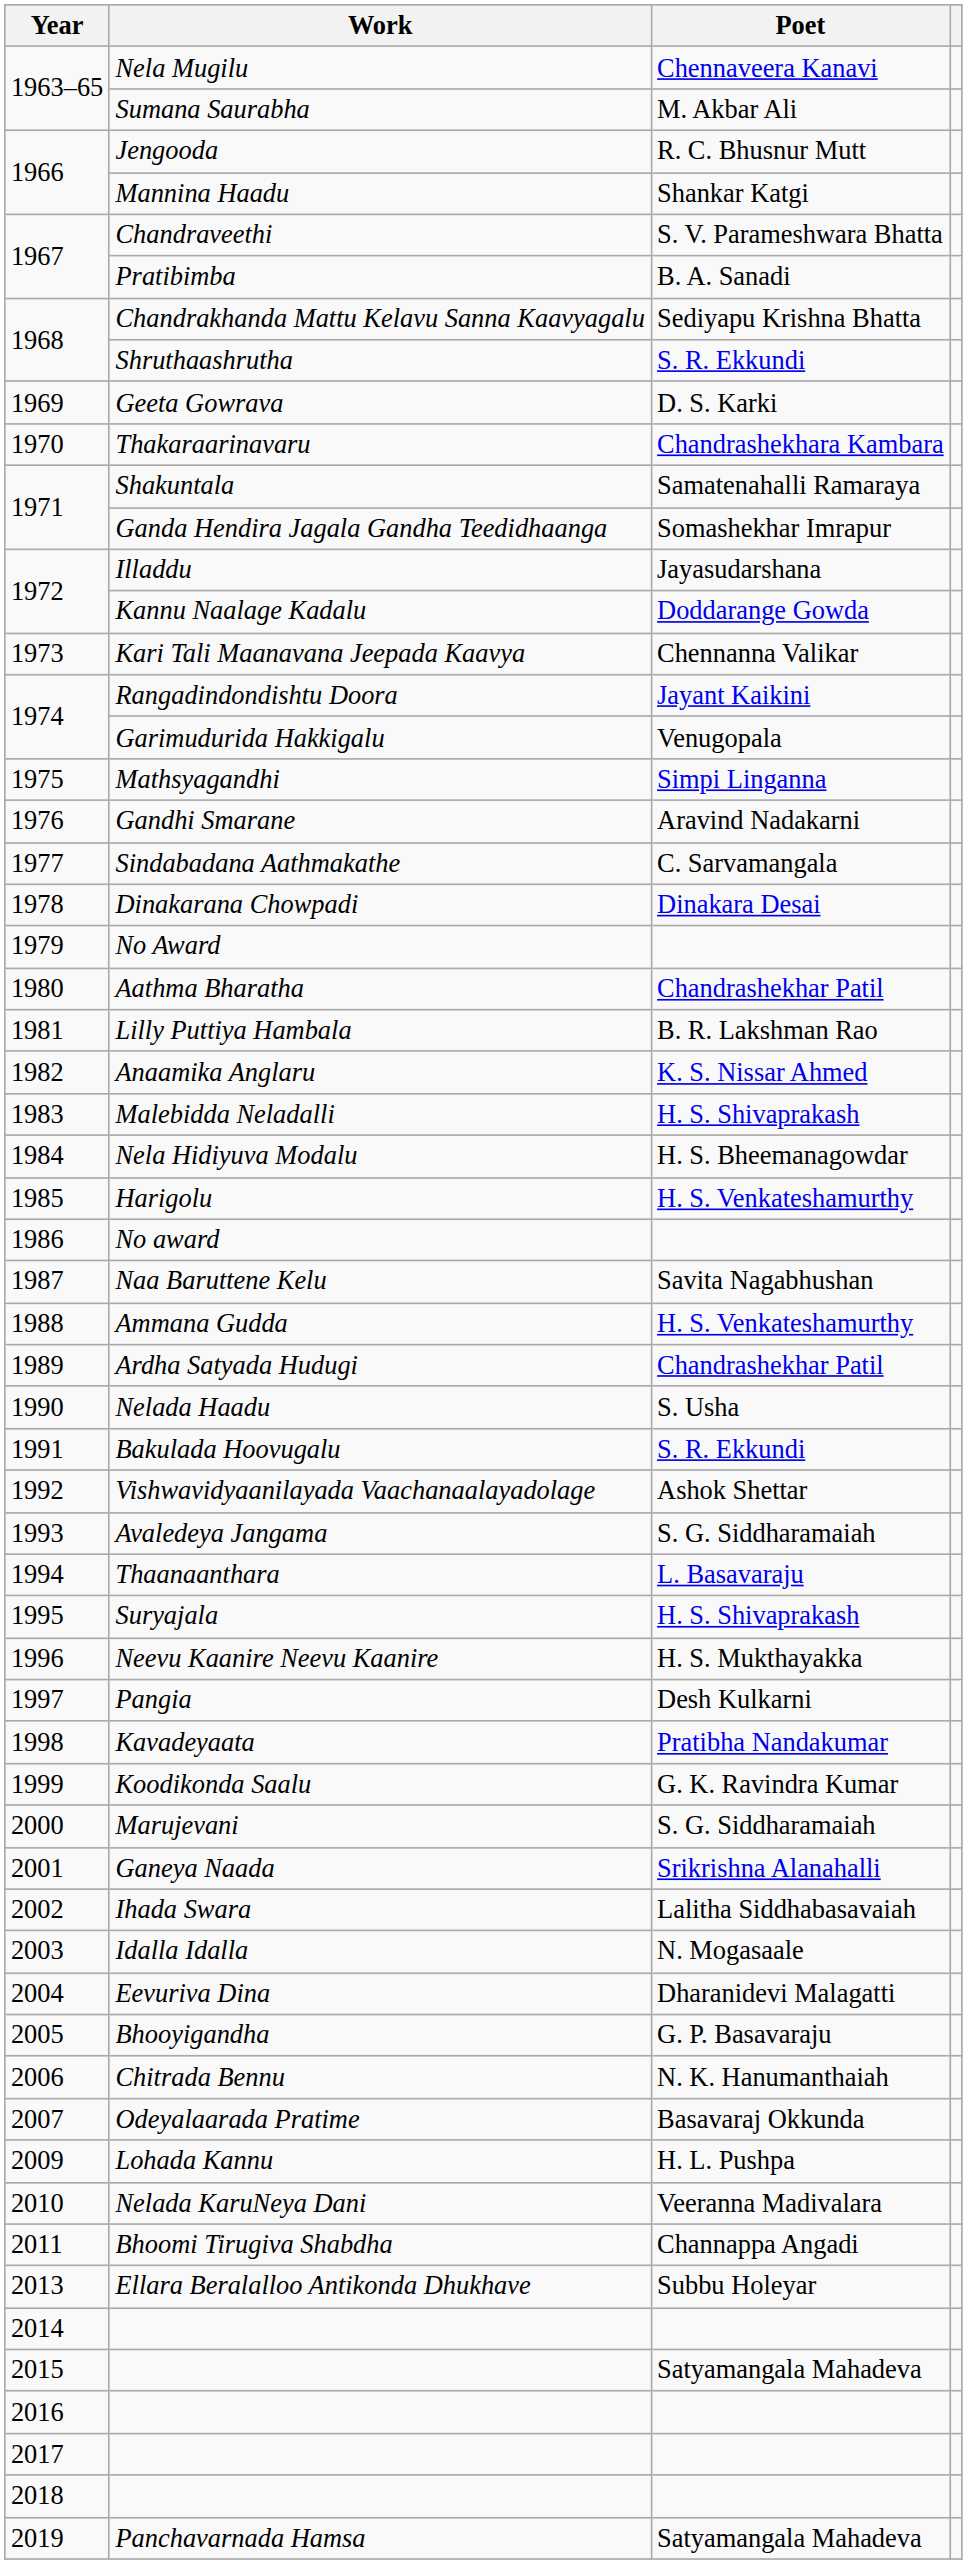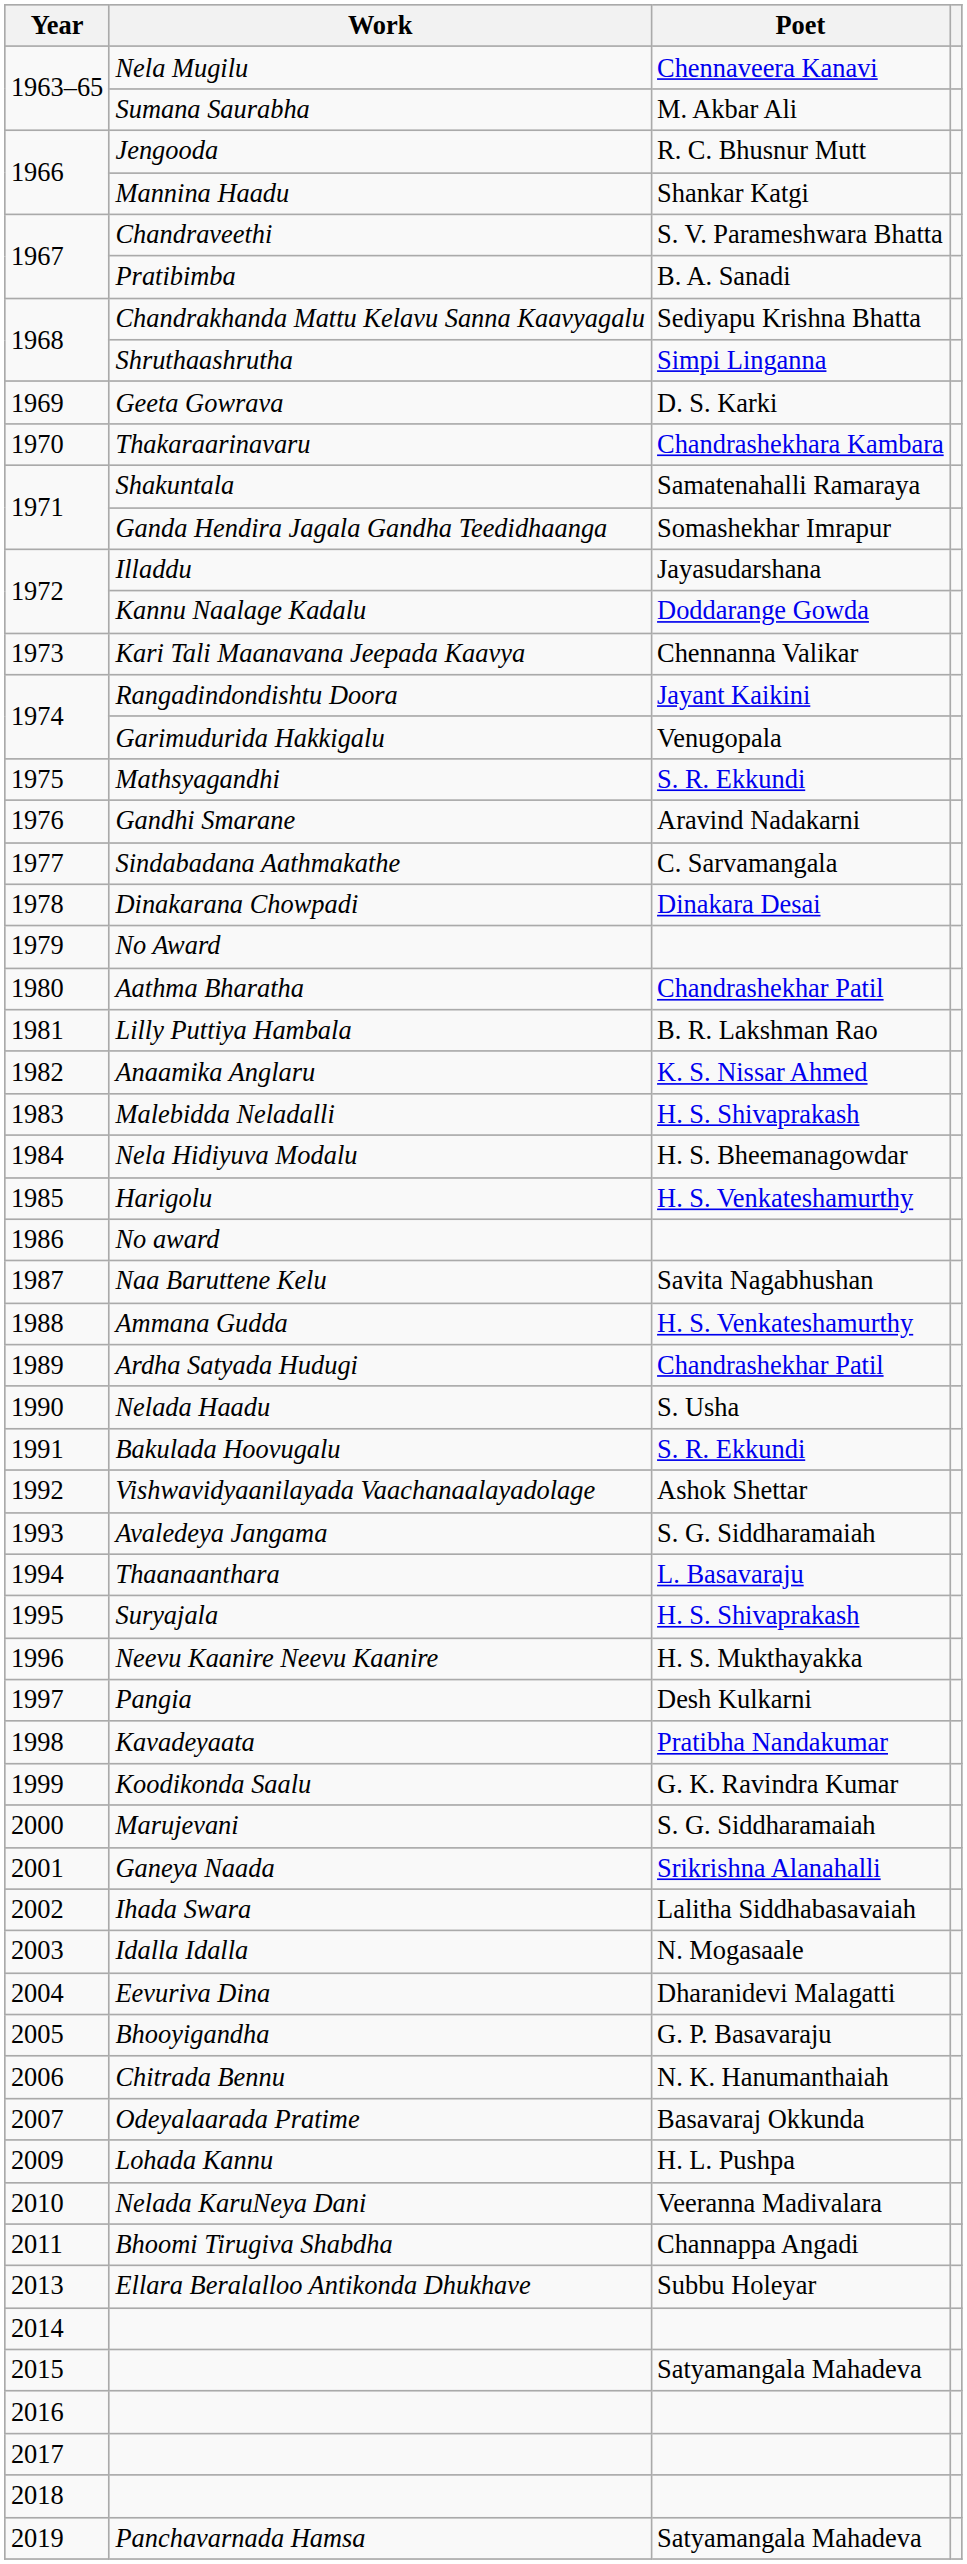Shruthaashrutha | Poet: S. R. Ekkundi -> Simpi Linganna
Mathsyagandhi | Poet: Simpi Linganna -> S. R. Ekkundi
